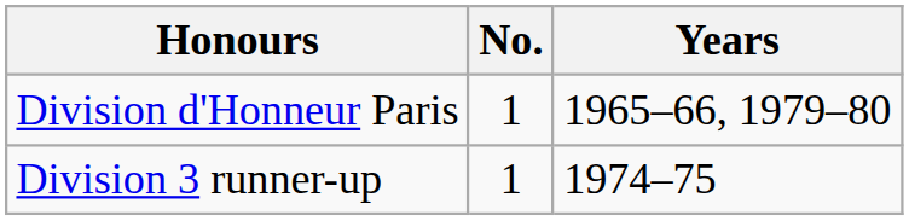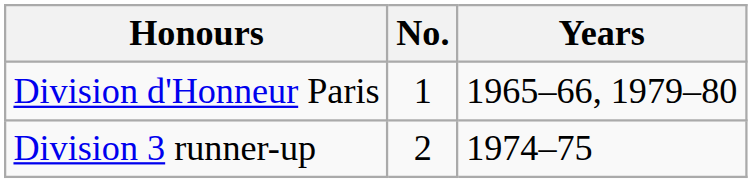Division 3 runner-up | No.: 1 -> 2
